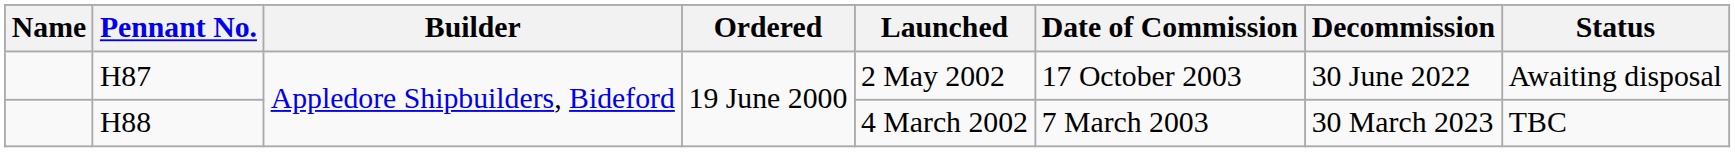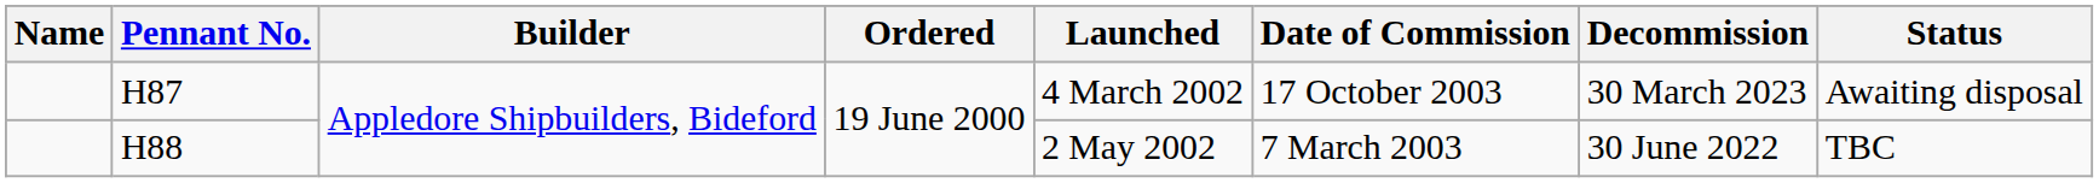H87 | Launched: 2 May 2002 -> 4 March 2002
H87 | Decommission: 30 June 2022 -> 30 March 2023
H88 | Launched: 4 March 2002 -> 2 May 2002
H88 | Decommission: 30 March 2023 -> 30 June 2022
